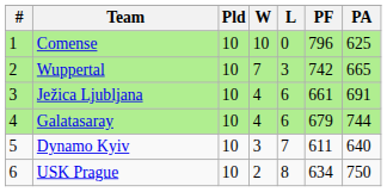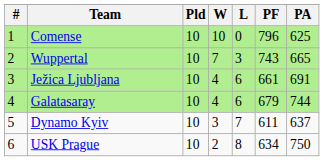Wuppertal | PF: 742 -> 743
Dynamo Kyiv | PA: 640 -> 637
